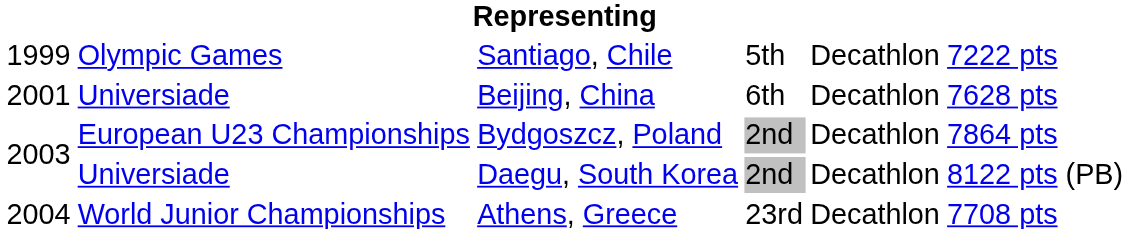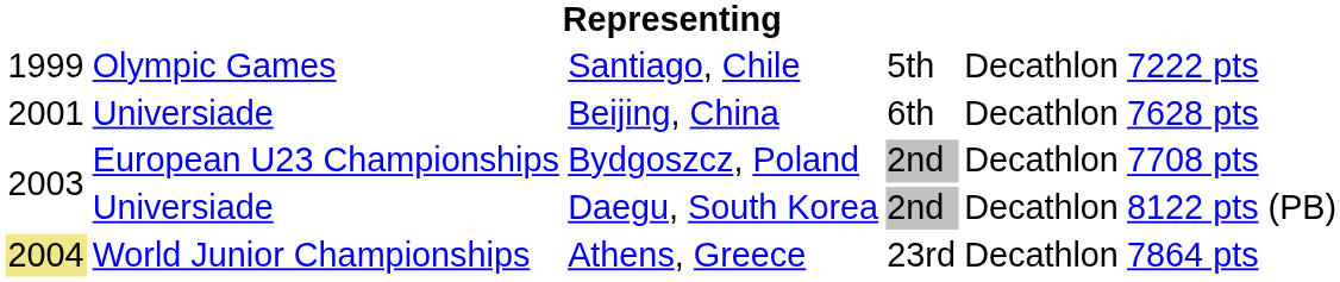Bydgoszcz, Poland | column 6: 7864 pts -> 7708 pts
Athens, Greece | column 1: no background -> khaki background
Athens, Greece | column 6: 7708 pts -> 7864 pts
